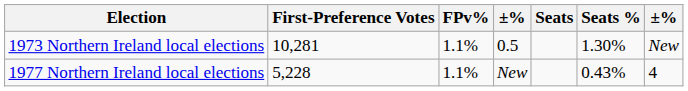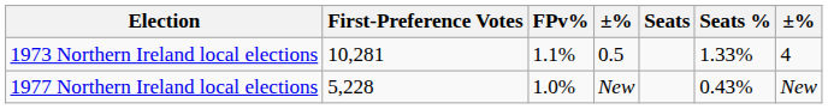1973 Northern Ireland local elections | Seats %: 1.30% -> 1.33%
1973 Northern Ireland local elections | column 7: New -> 4
1977 Northern Ireland local elections | FPv%: 1.1% -> 1.0%
1977 Northern Ireland local elections | column 7: 4 -> New
